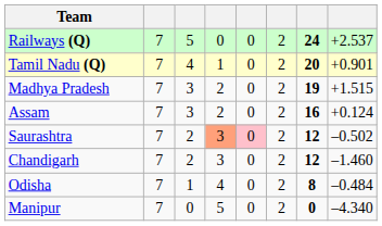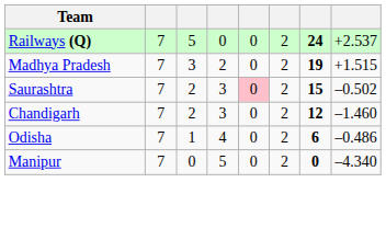- row: Tamil Nadu (Q) | 7 | 4 | 1 | 0 | 2 | 20 | +0.901
- row: Assam | 7 | 3 | 2 | 0 | 2 | 16 | +0.124
Saurashtra | column 4: lightsalmon background -> no background
Saurashtra | column 7: 12 -> 15
Odisha | column 7: 8 -> 6
Odisha | column 8: –0.484 -> –0.486
